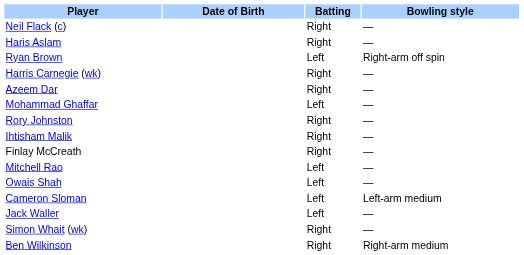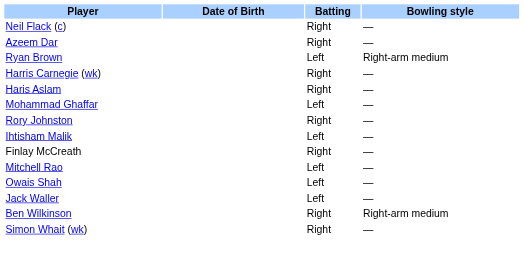rows swapped: Haris Aslam <-> Azeem Dar
Ryan Brown | Bowling style: Right-arm off spin -> Right-arm medium
Ihtisham Malik | Batting: Right -> Left
- row: Cameron Sloman | Left | Left-arm medium
rows swapped: Simon Whait (wk) <-> Ben Wilkinson
